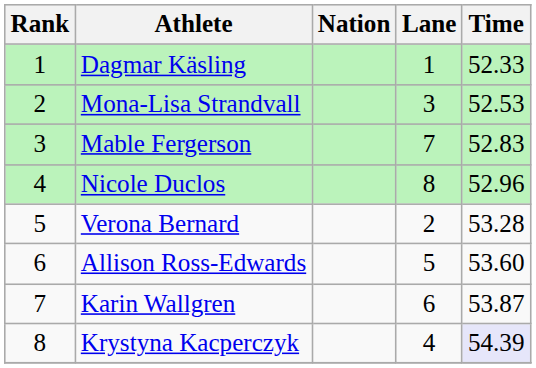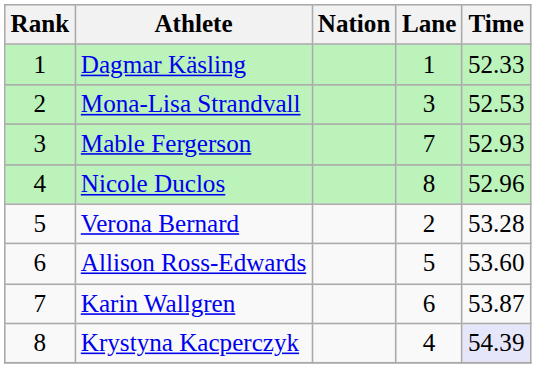Mable Fergerson | Time: 52.83 -> 52.93
